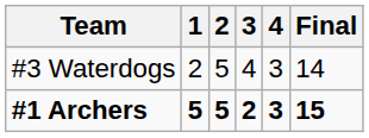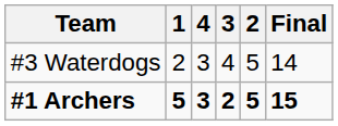columns swapped: 2 <-> 4
